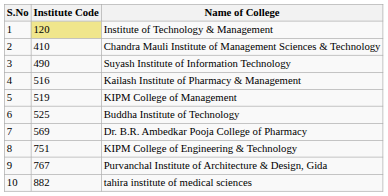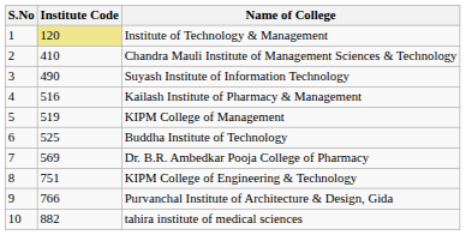Purvanchal Institute of Architecture & Design, Gida | Institute Code: 767 -> 766
